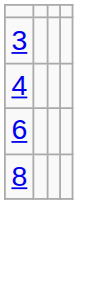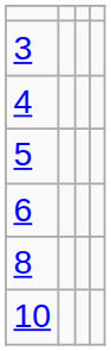+ row: 5
+ row: 10
